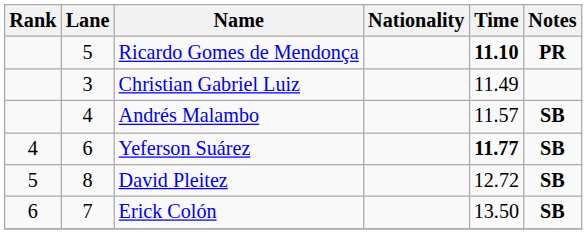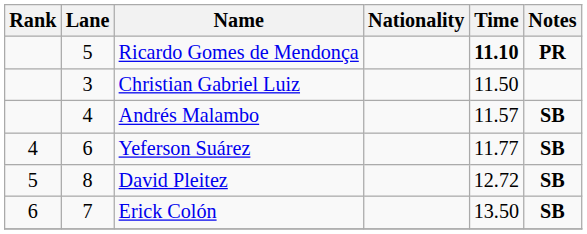Christian Gabriel Luiz | Time: 11.49 -> 11.50
Yeferson Suárez | Time: bold -> normal
